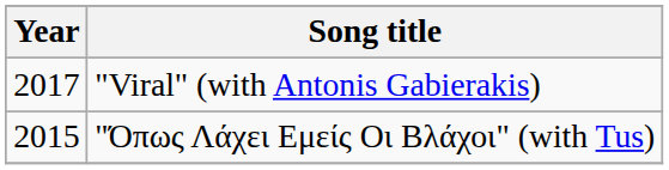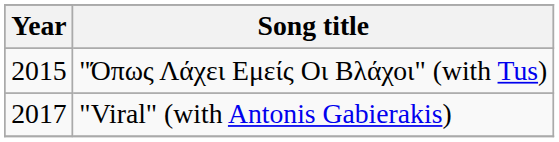rows swapped: "Viral" (with Antonis Gabierakis) <-> "Όπως Λάχει Εμείς Οι Βλάχοι" (with Tus)
